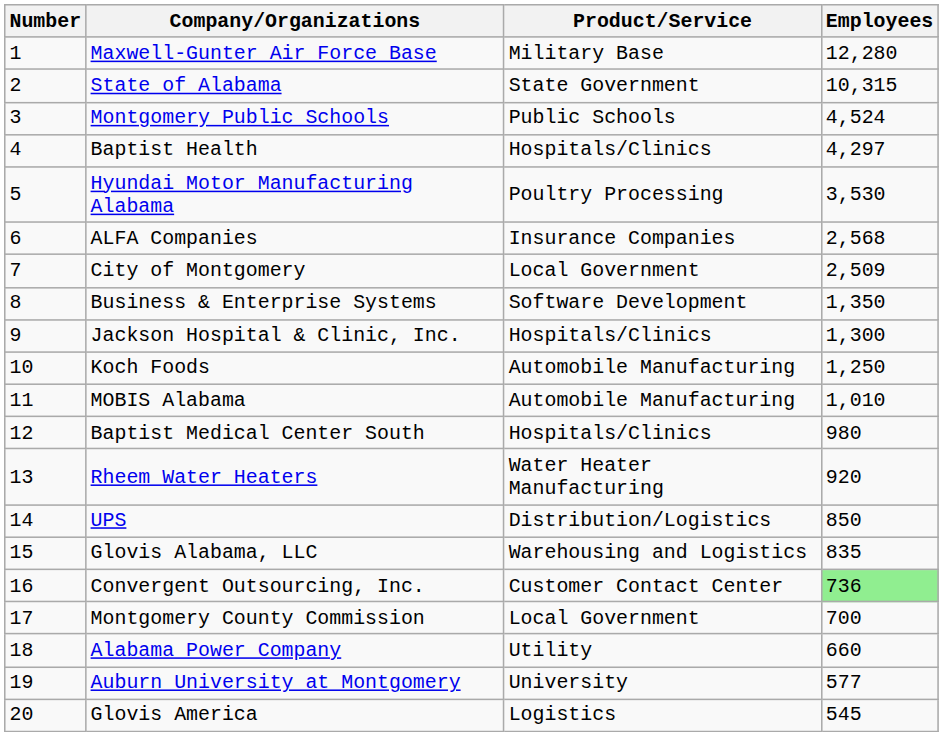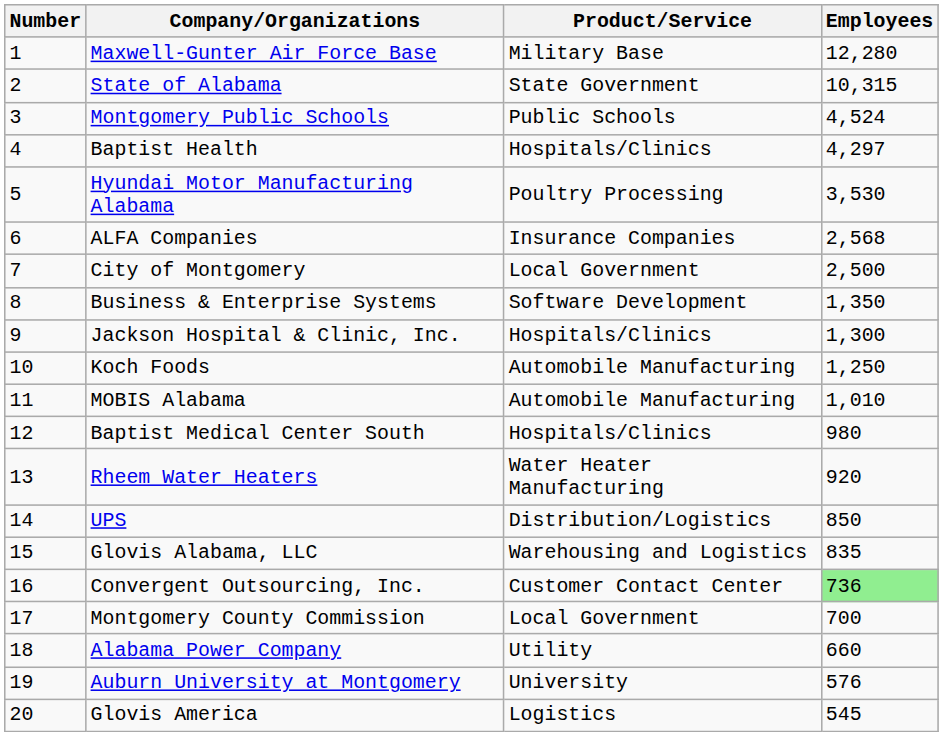City of Montgomery | Employees: 2,509 -> 2,500
Auburn University at Montgomery | Employees: 577 -> 576
